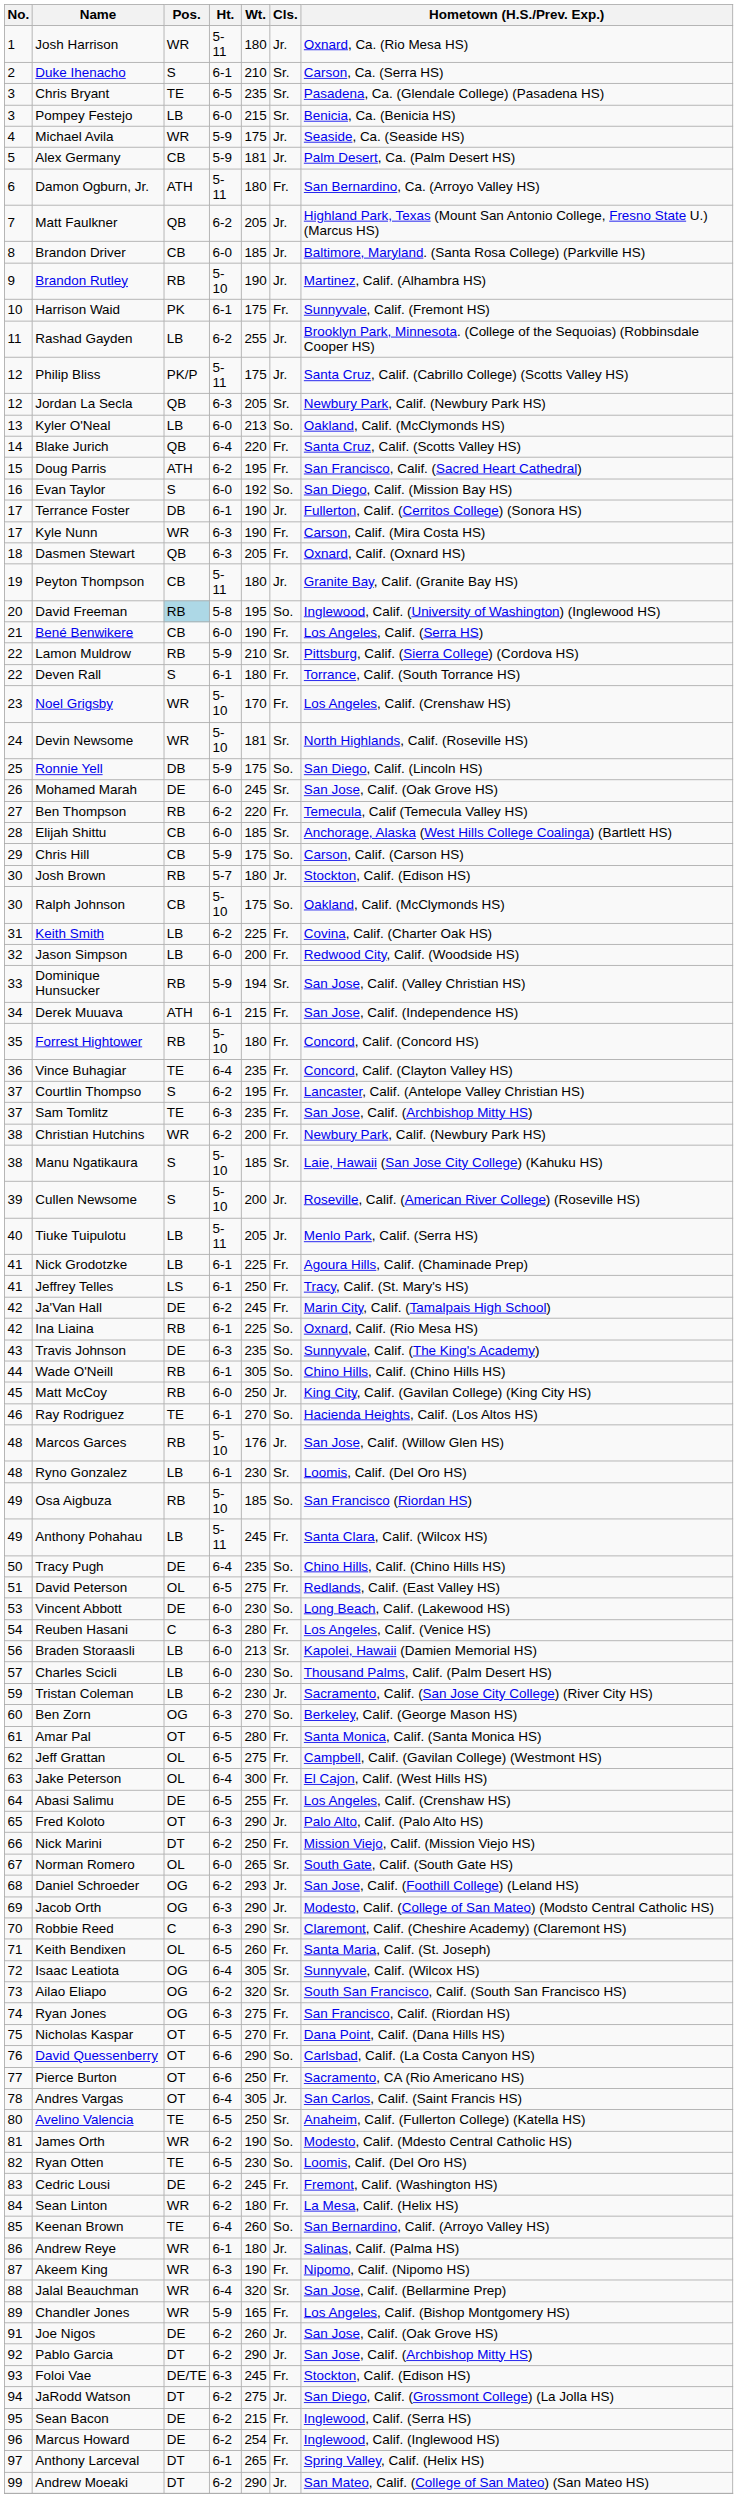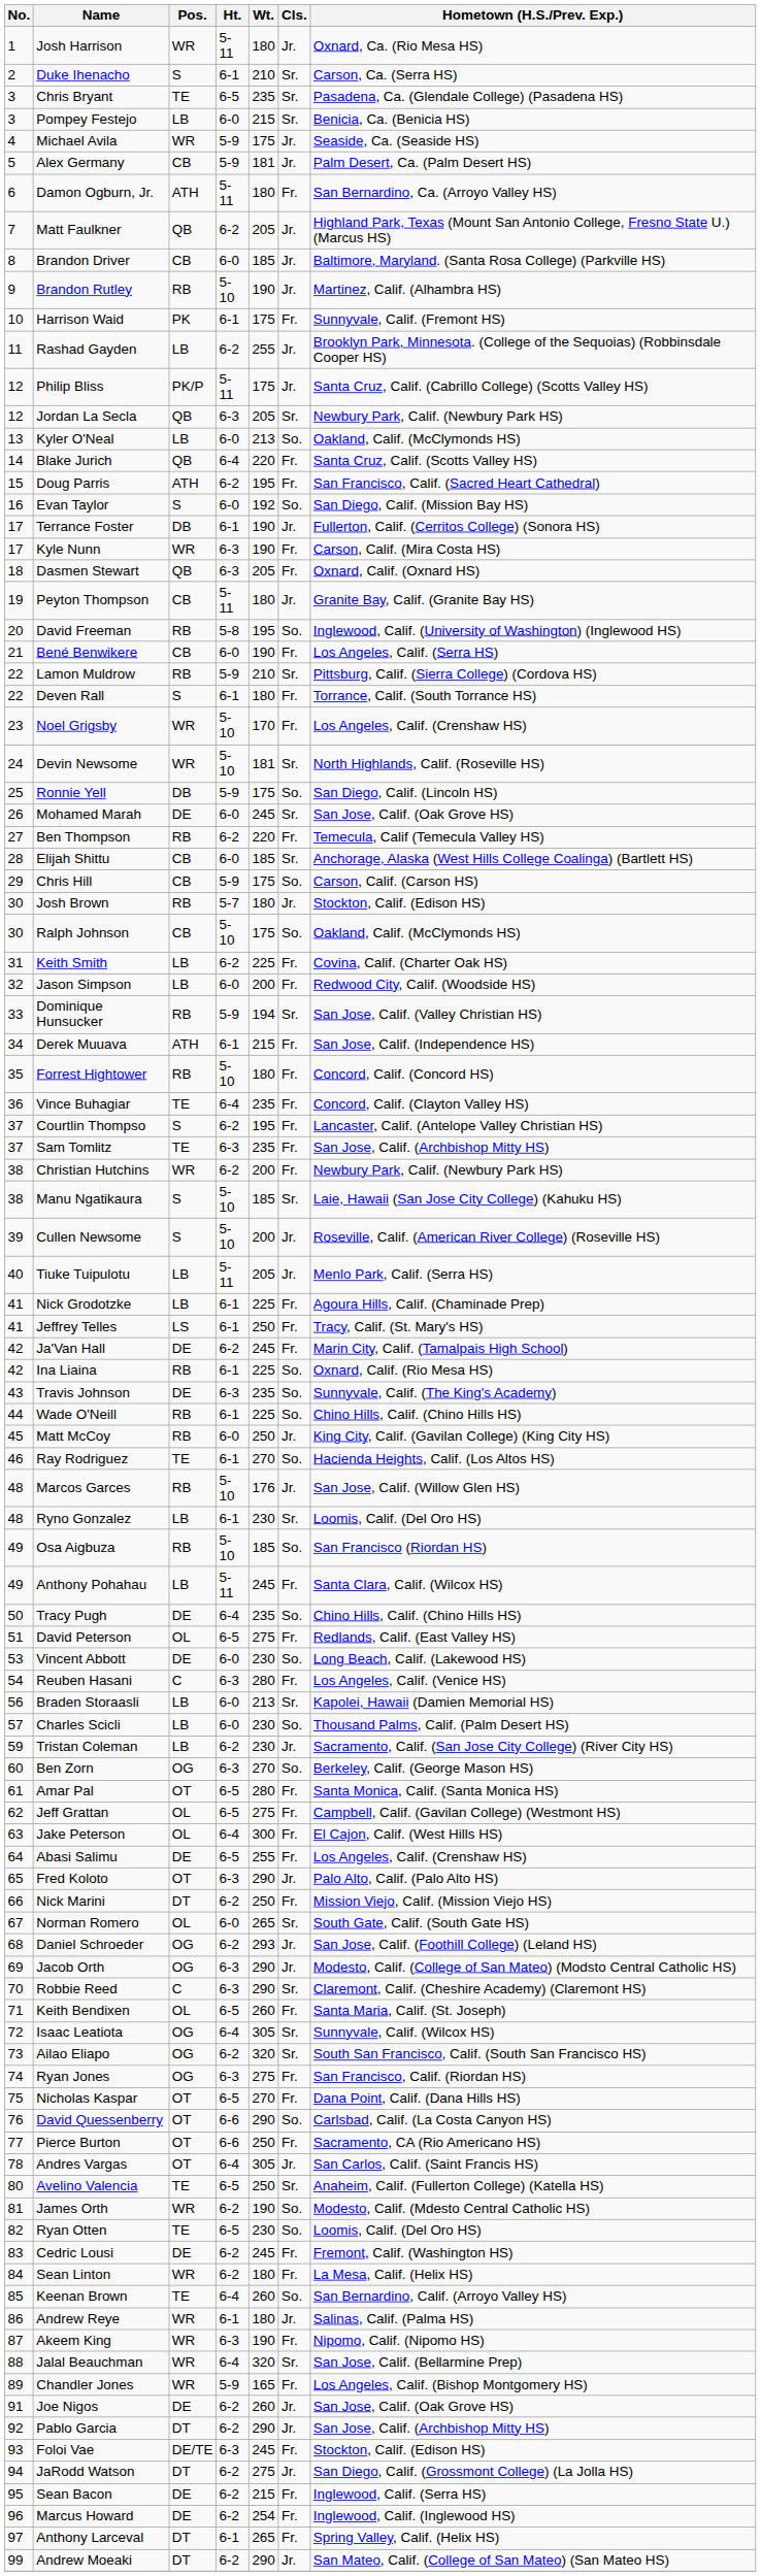David Freeman | Pos.: lightblue background -> no background
Wade O'Neill | Wt.: 305 -> 225
